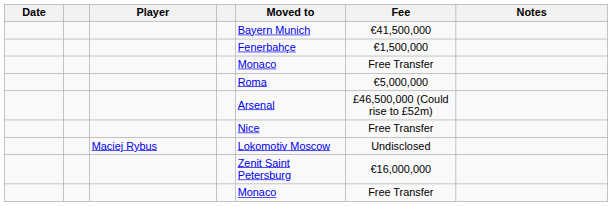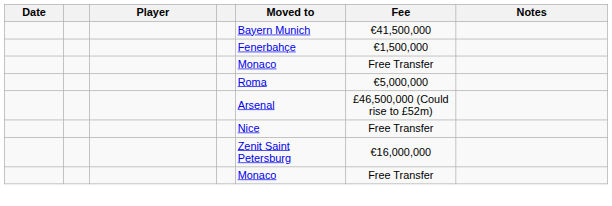- row: Maciej Rybus | Lokomotiv Moscow | Undisclosed
